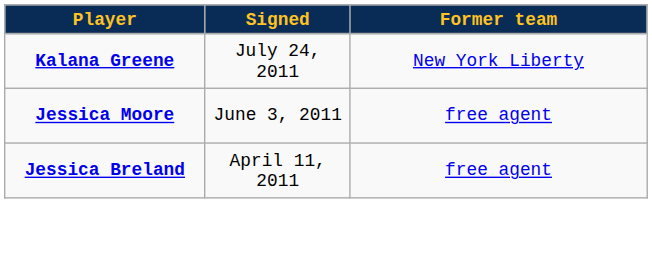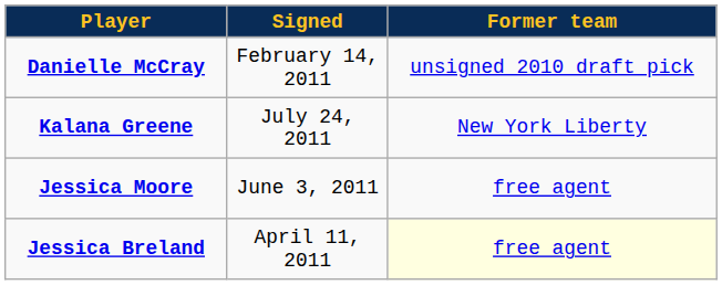+ row: Danielle McCray | February 14, 2011 | unsigned 2010 draft pick
Jessica Breland | Former team: no background -> lightyellow background
